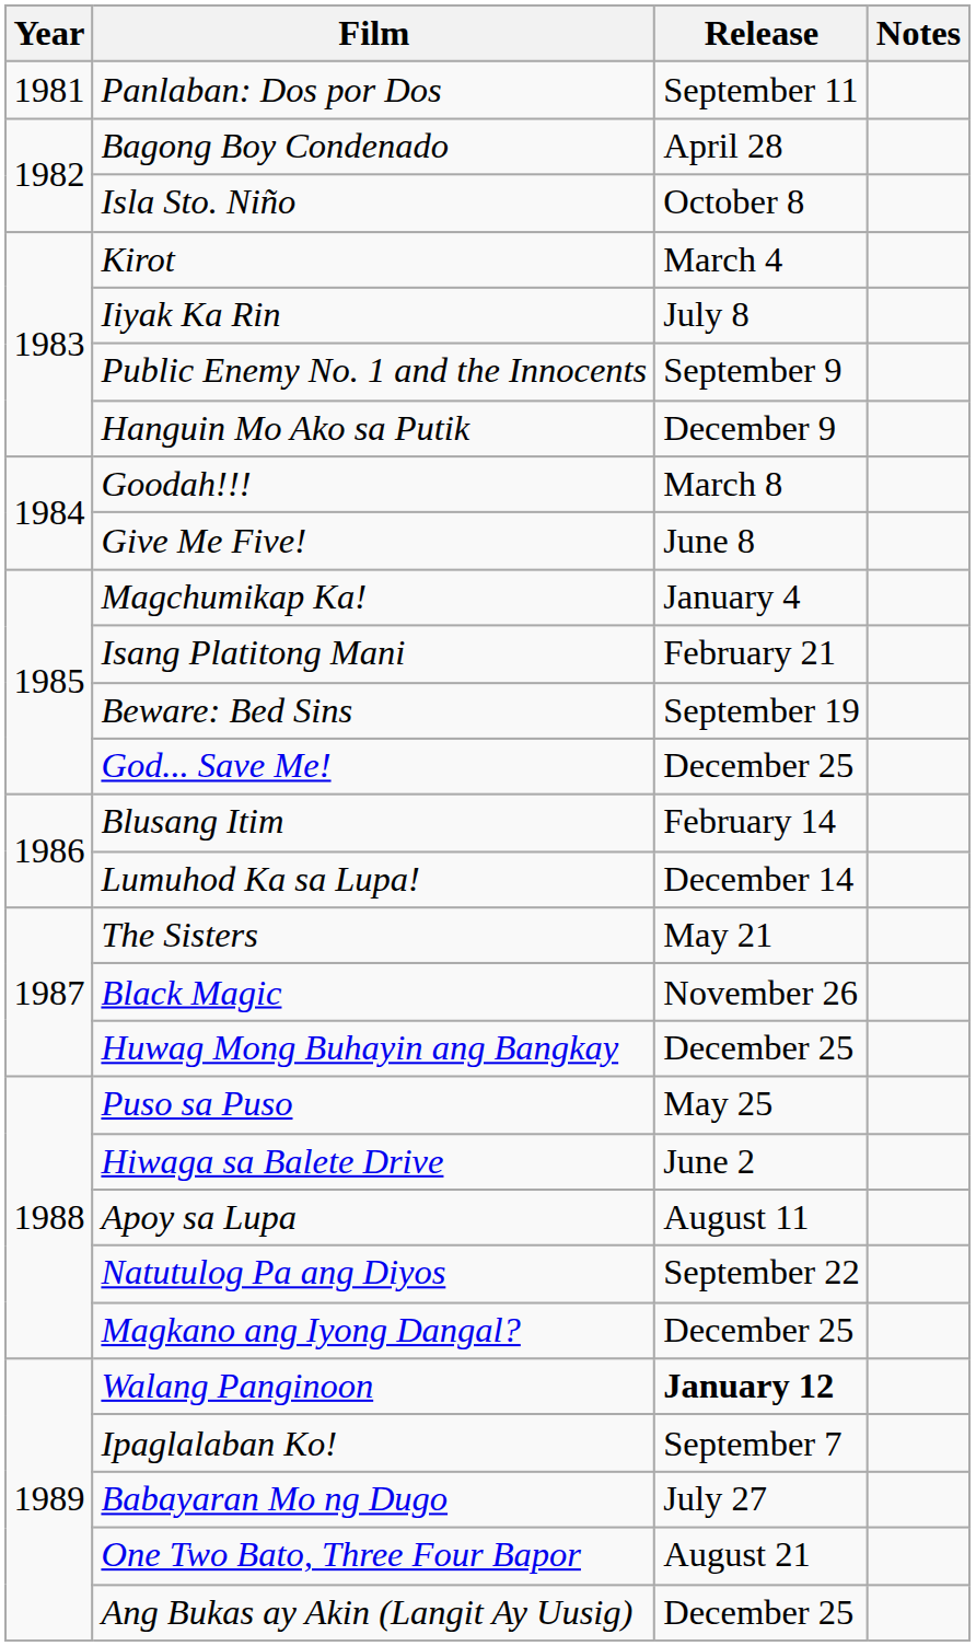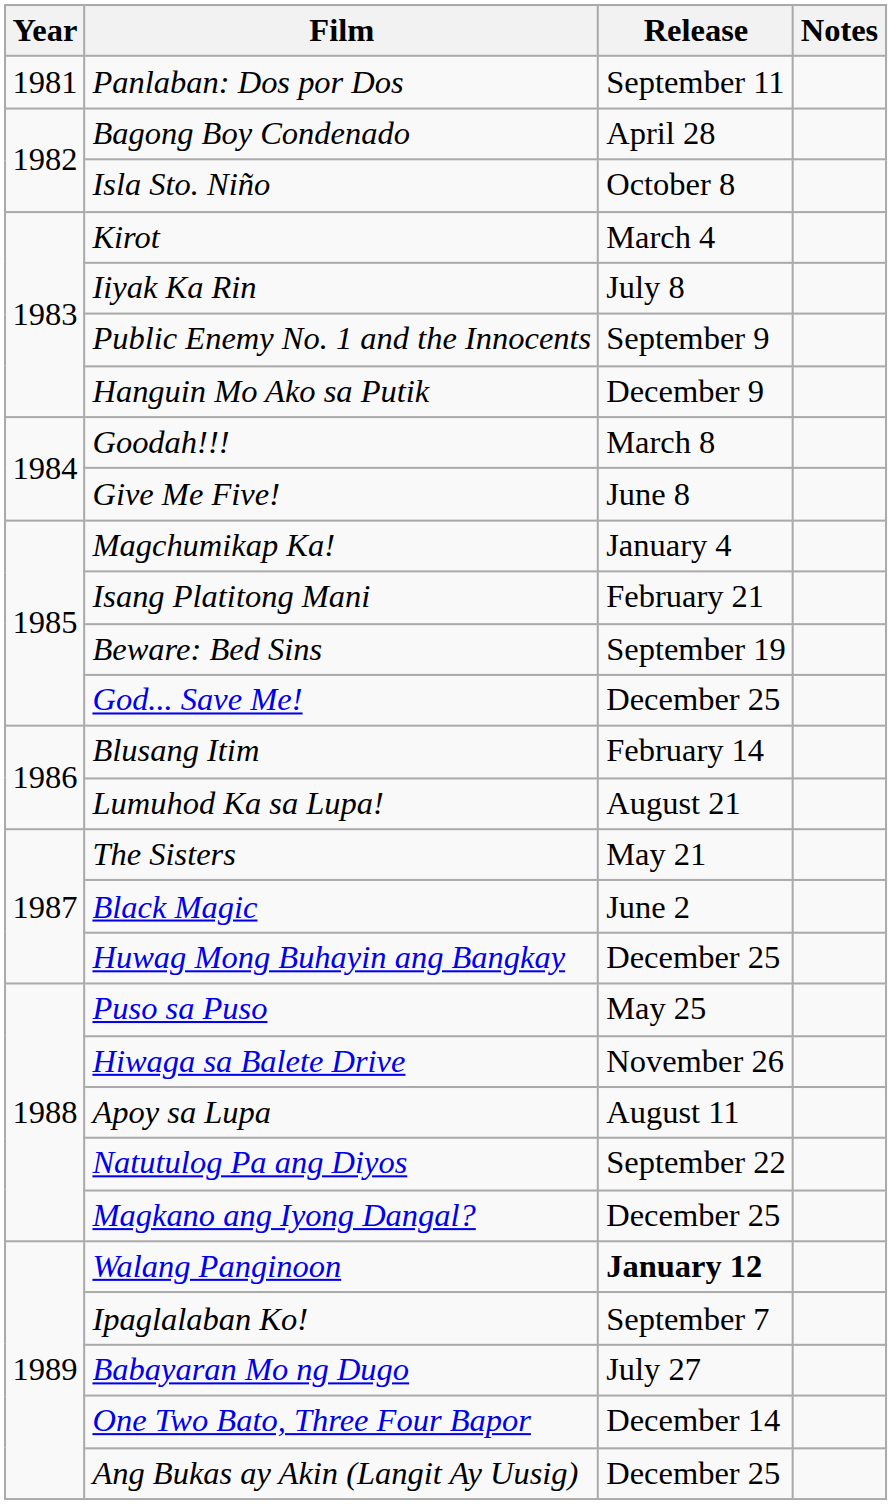Lumuhod Ka sa Lupa! | Release: December 14 -> August 21
Black Magic | Release: November 26 -> June 2
Hiwaga sa Balete Drive | Release: June 2 -> November 26
One Two Bato, Three Four Bapor | Release: August 21 -> December 14
